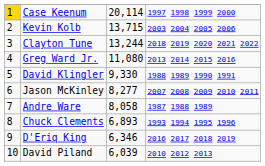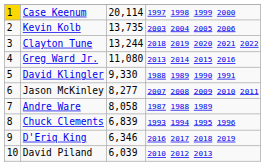Kevin Kolb | column 3: 13,715 -> 13,735
Chuck Clements | column 3: 6,893 -> 6,839
